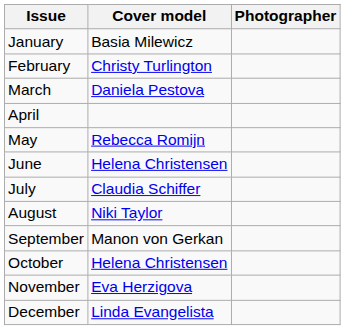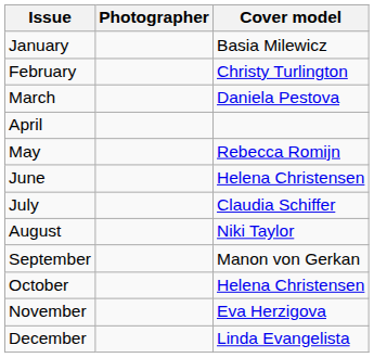columns swapped: Cover model <-> Photographer
